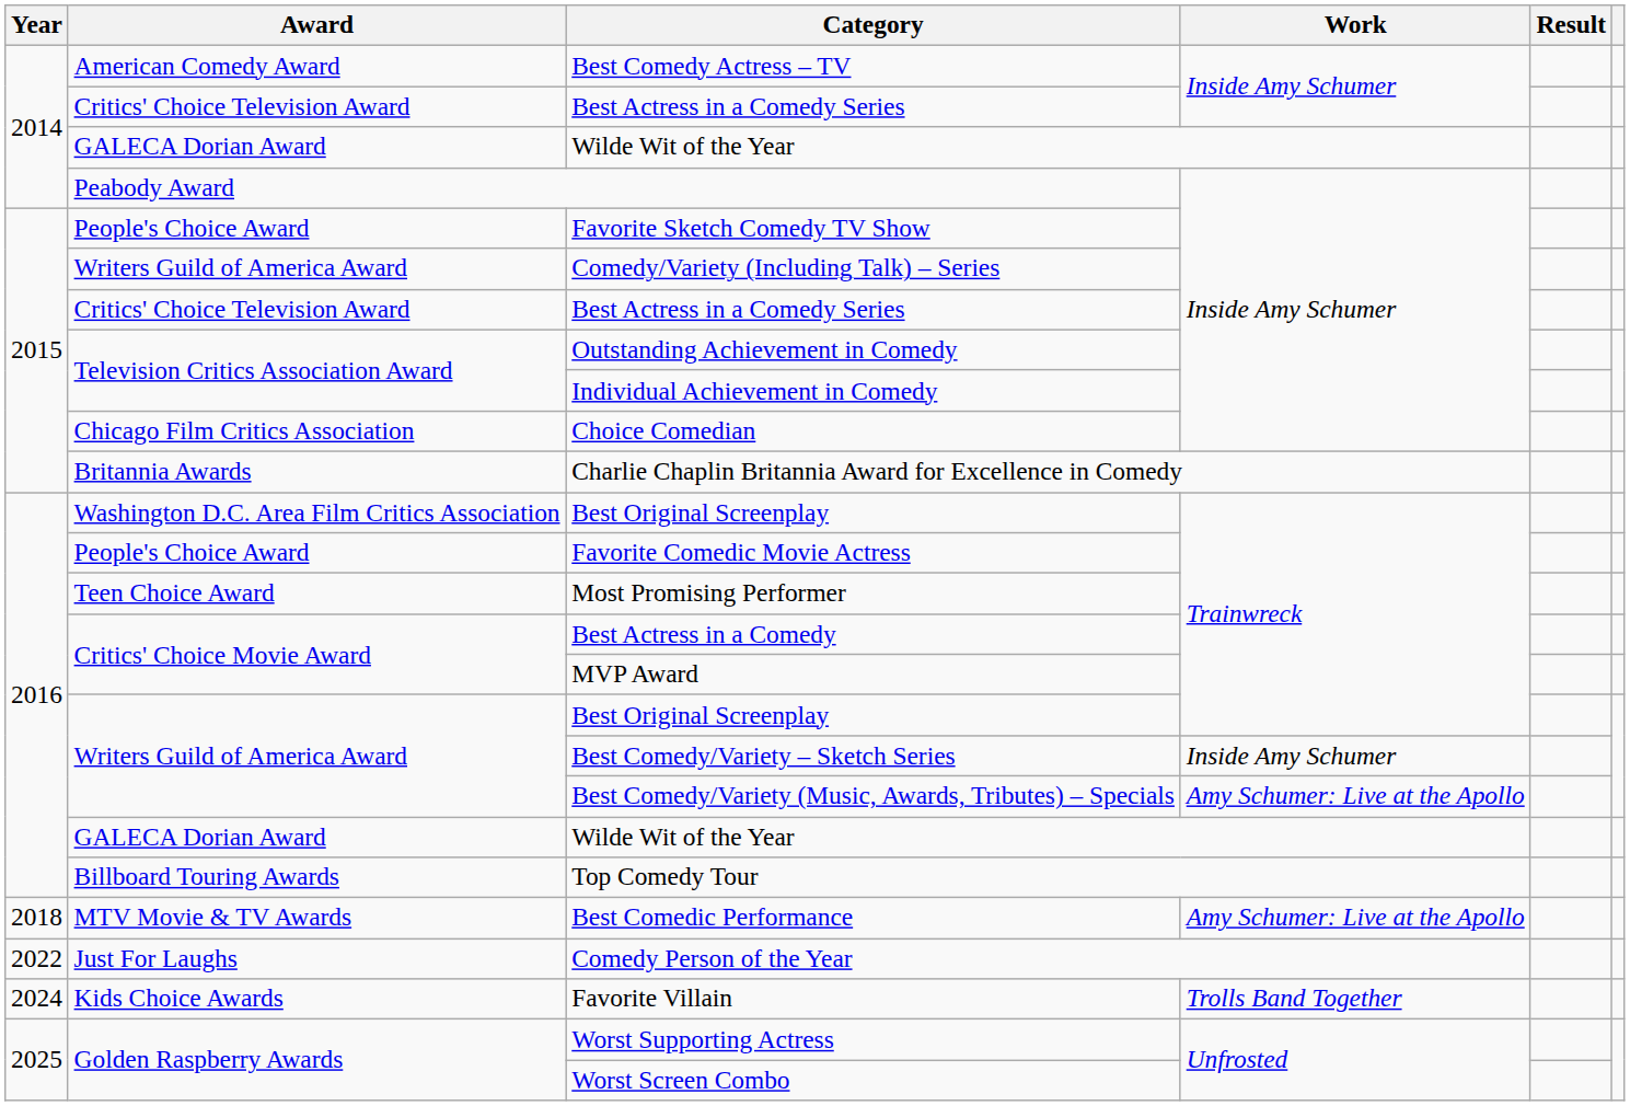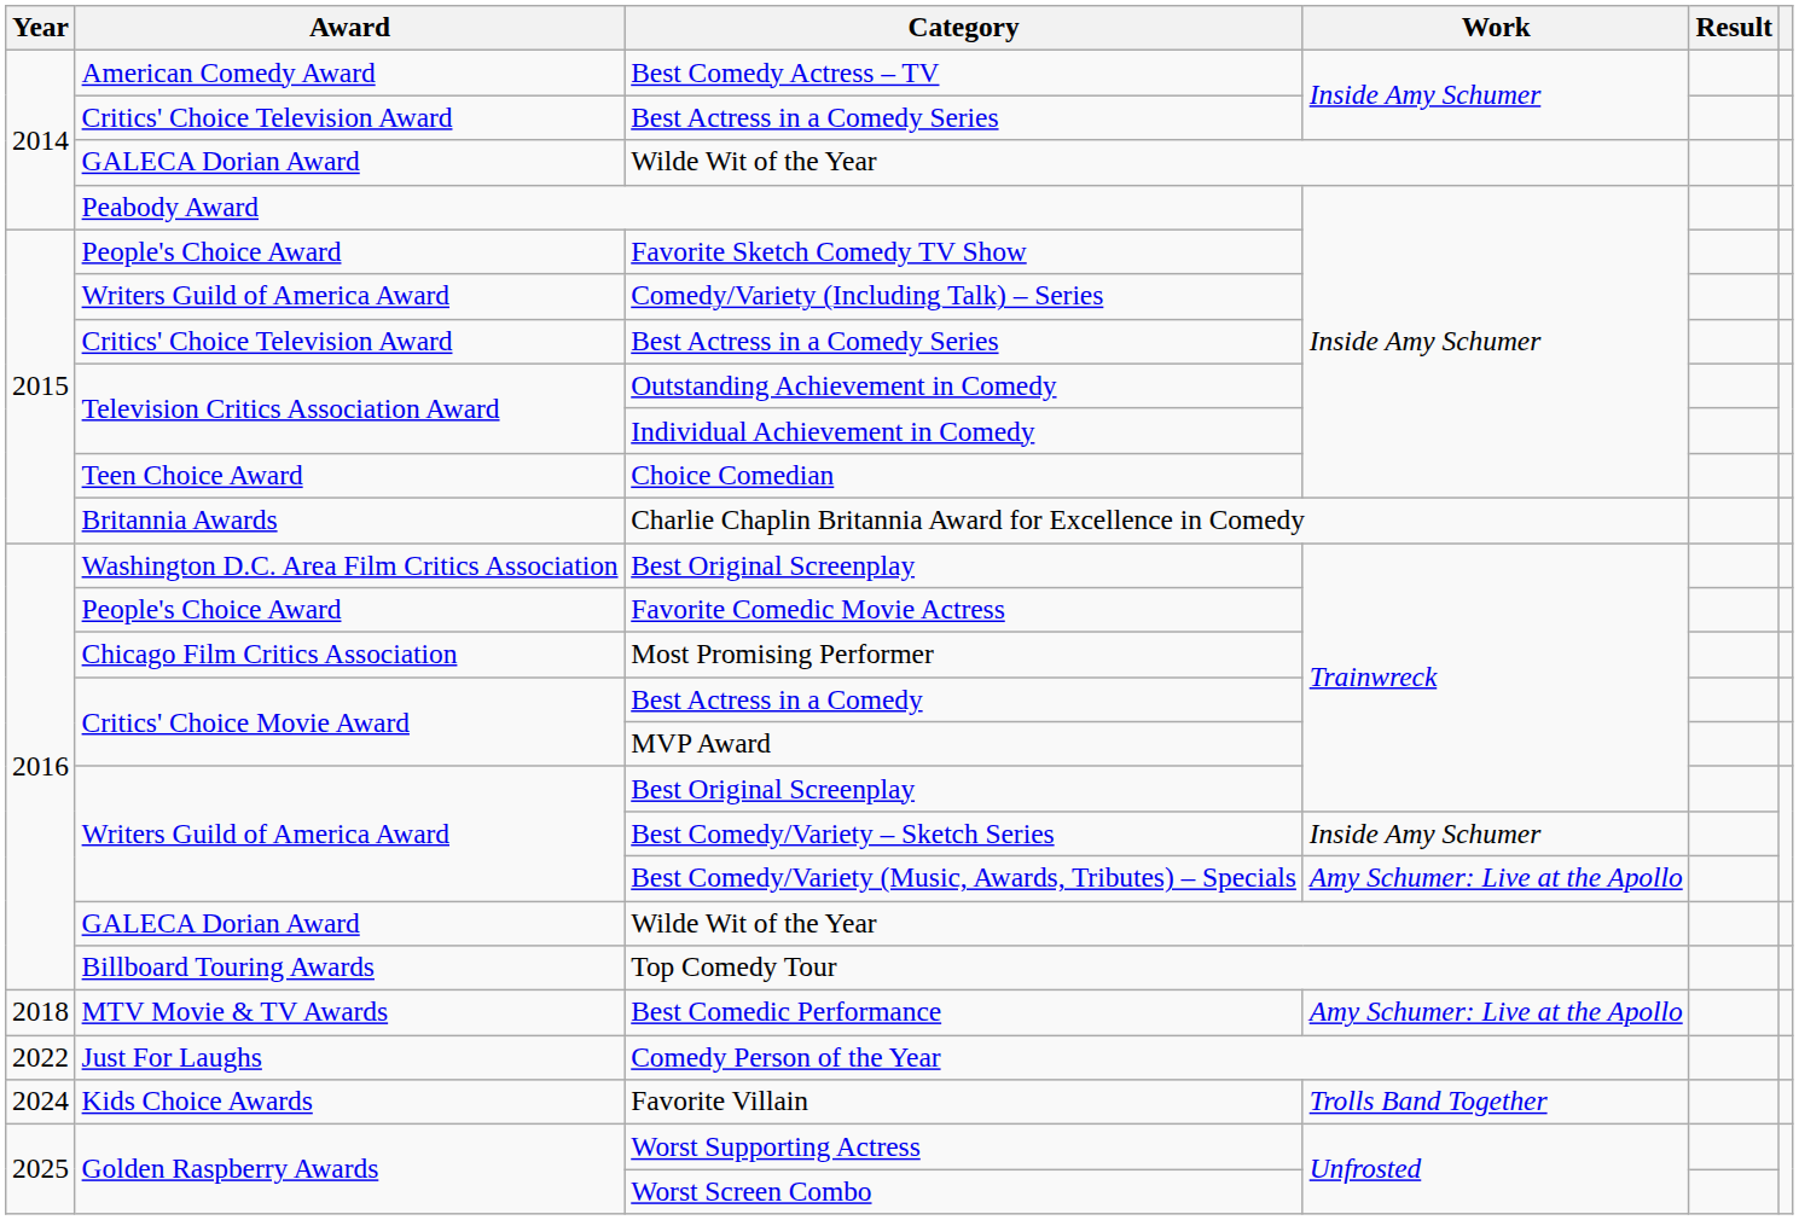Choice Comedian | Award: Chicago Film Critics Association -> Teen Choice Award
Most Promising Performer | Award: Teen Choice Award -> Chicago Film Critics Association
